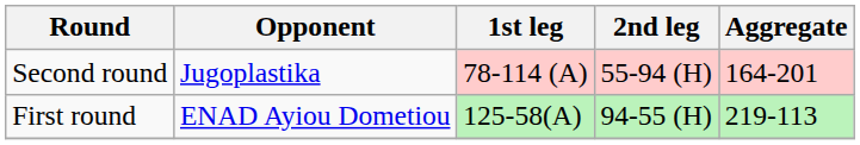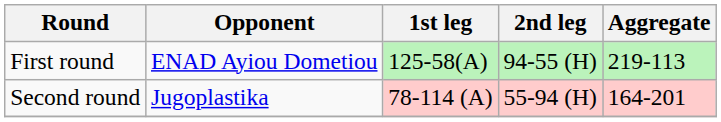rows swapped: First round <-> Second round
